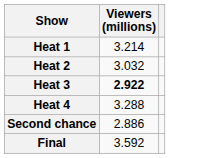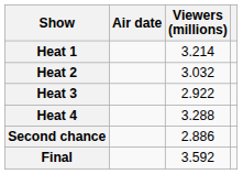+ column: Air date
Heat 3 | Viewers (millions): bold -> normal
